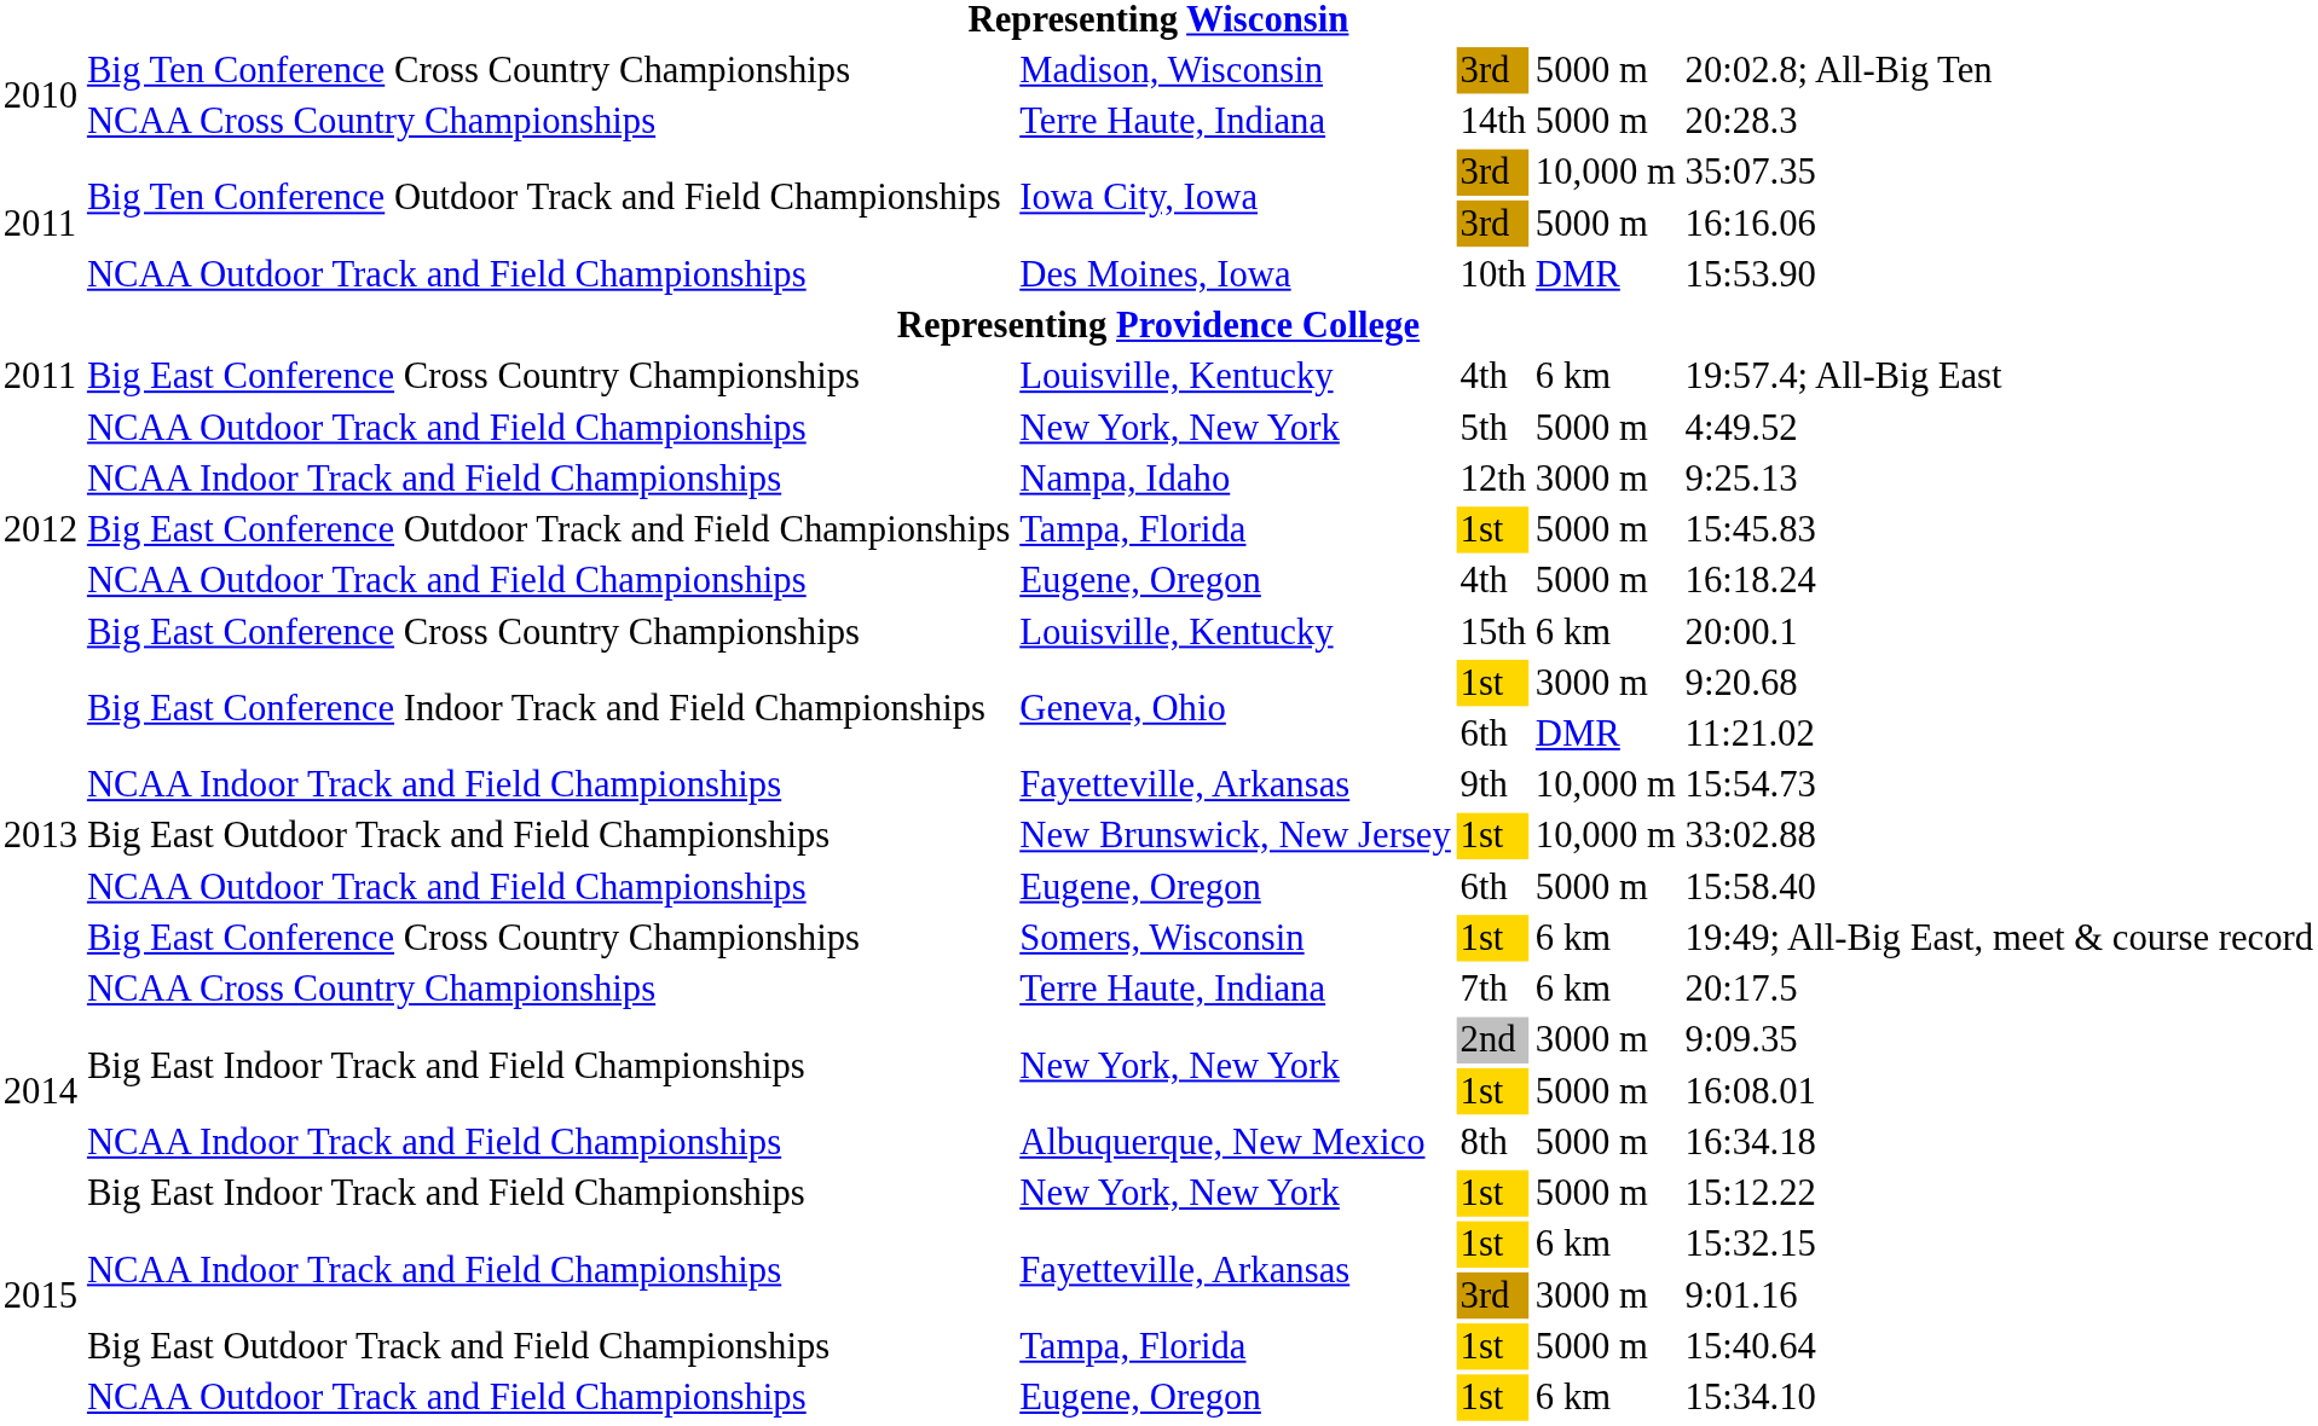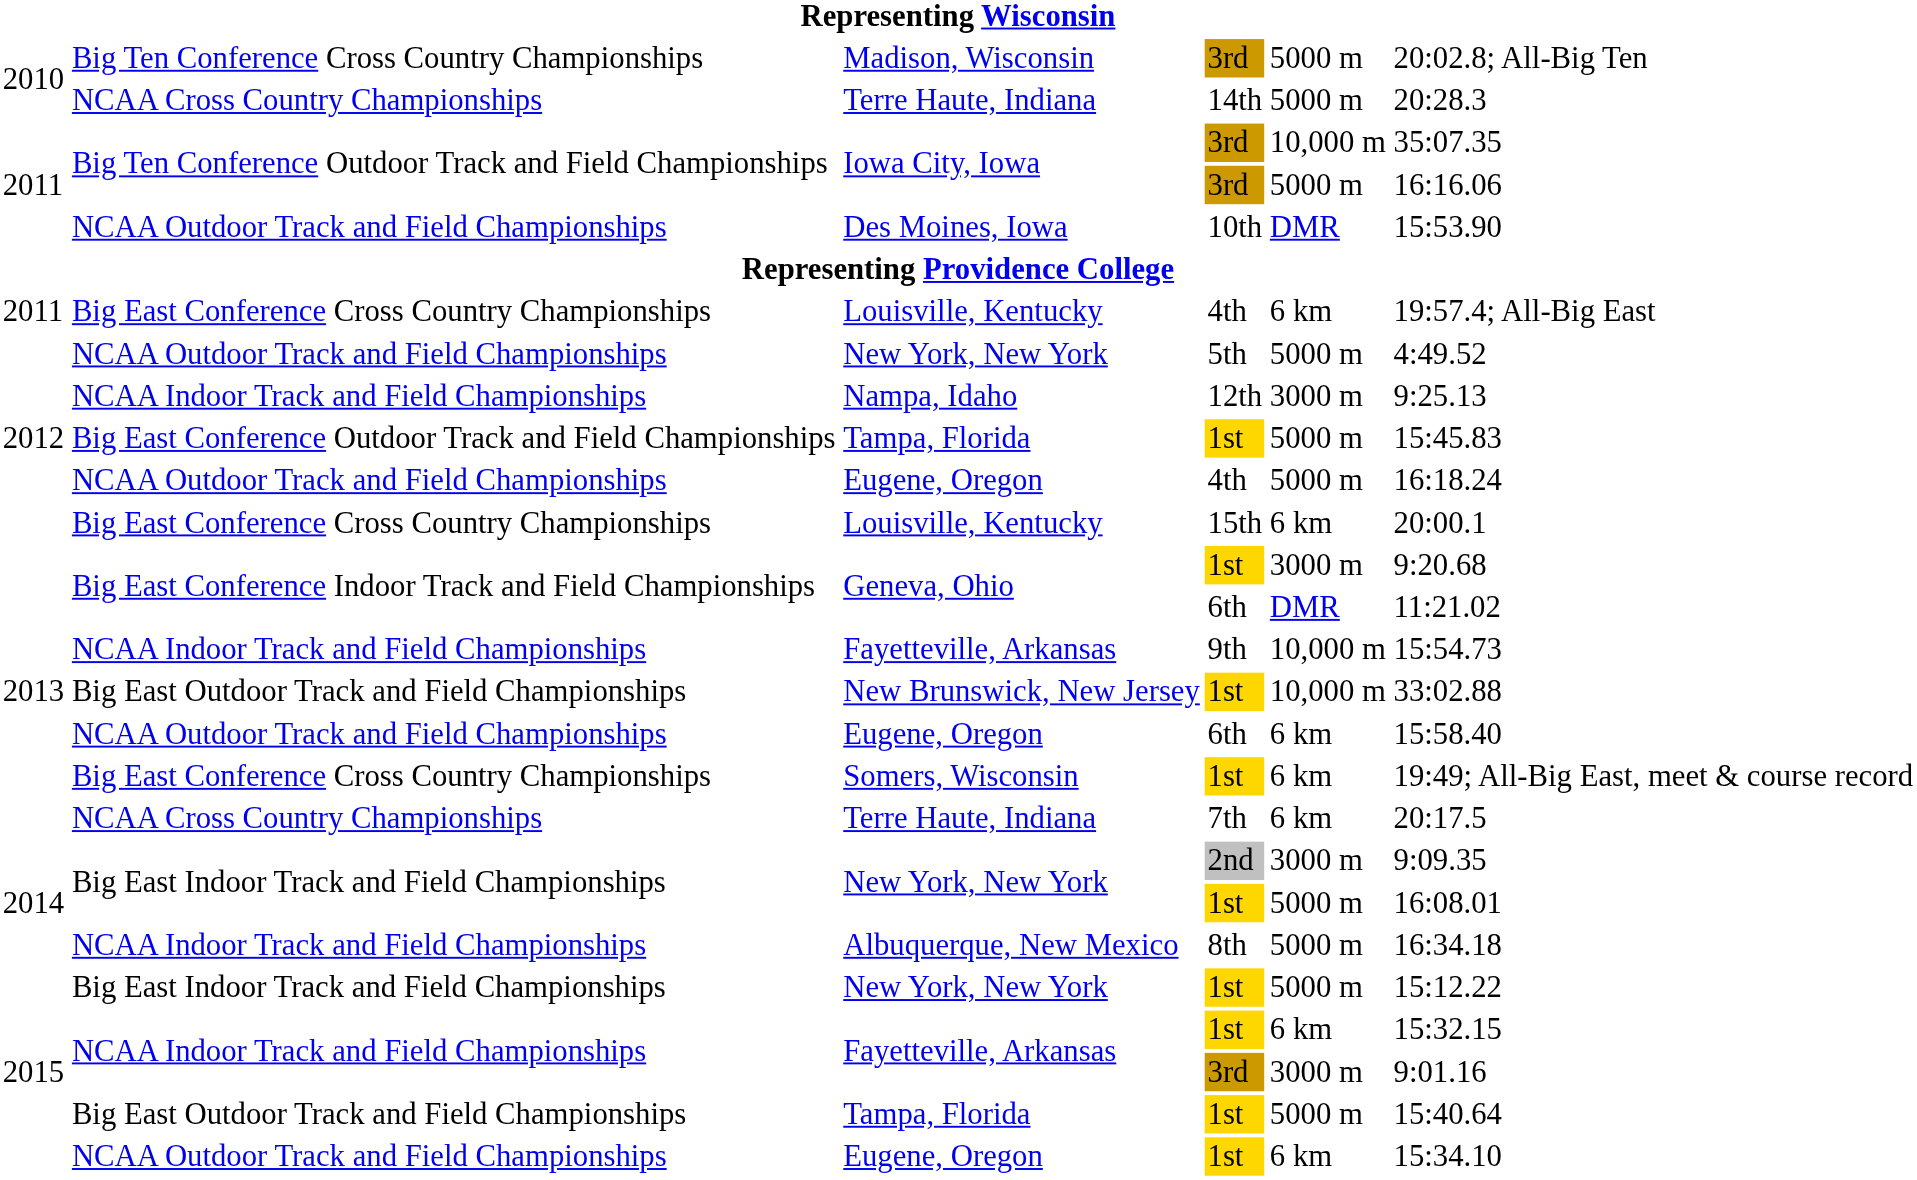Eugene, Oregon / 6th | column 5: 5000 m -> 6 km
